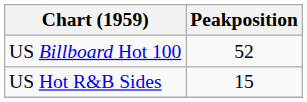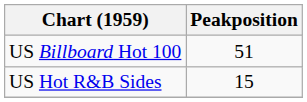US Billboard Hot 100 | Peakposition: 52 -> 51
